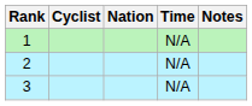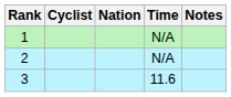3 | Time: N/A -> 11.6
